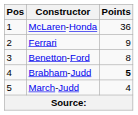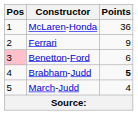Benetton-Ford | Pos: no background -> pink background
Benetton-Ford | Points: 8 -> 6
